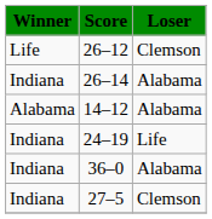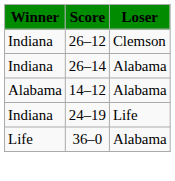26–12 | Winner: Life -> Indiana
36–0 | Winner: Indiana -> Life
- row: Indiana | 27–5 | Clemson
